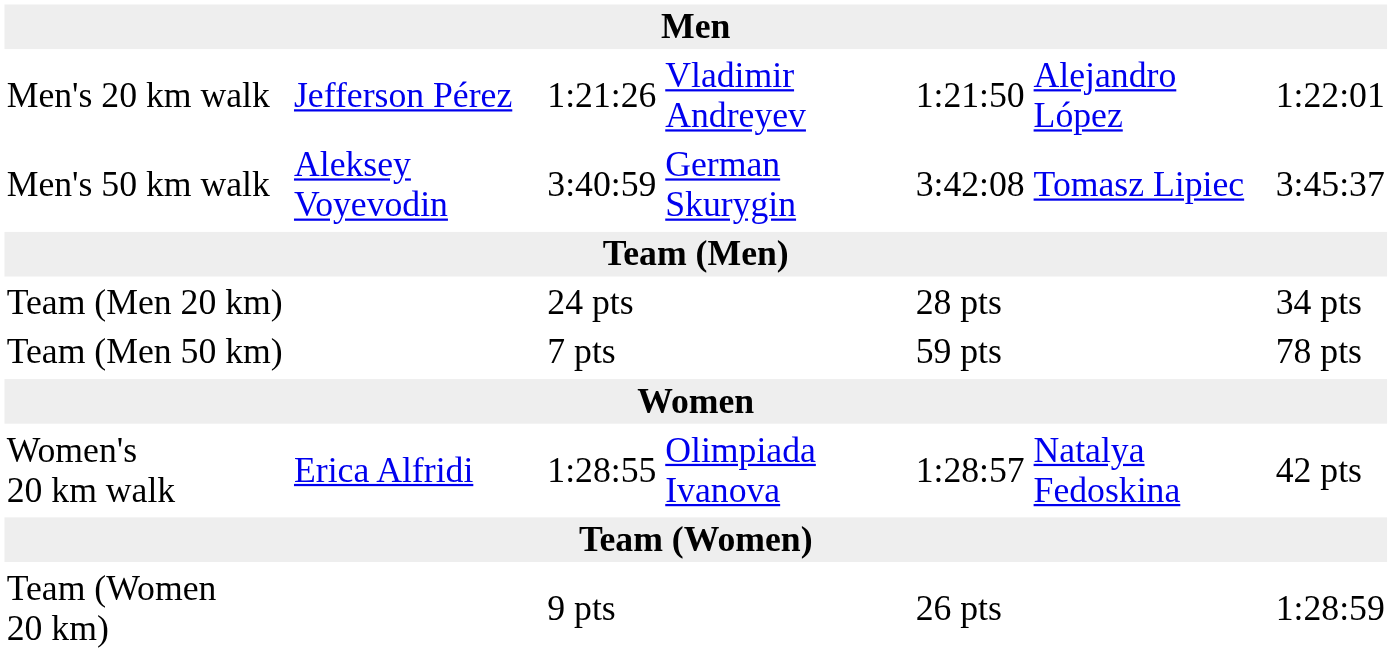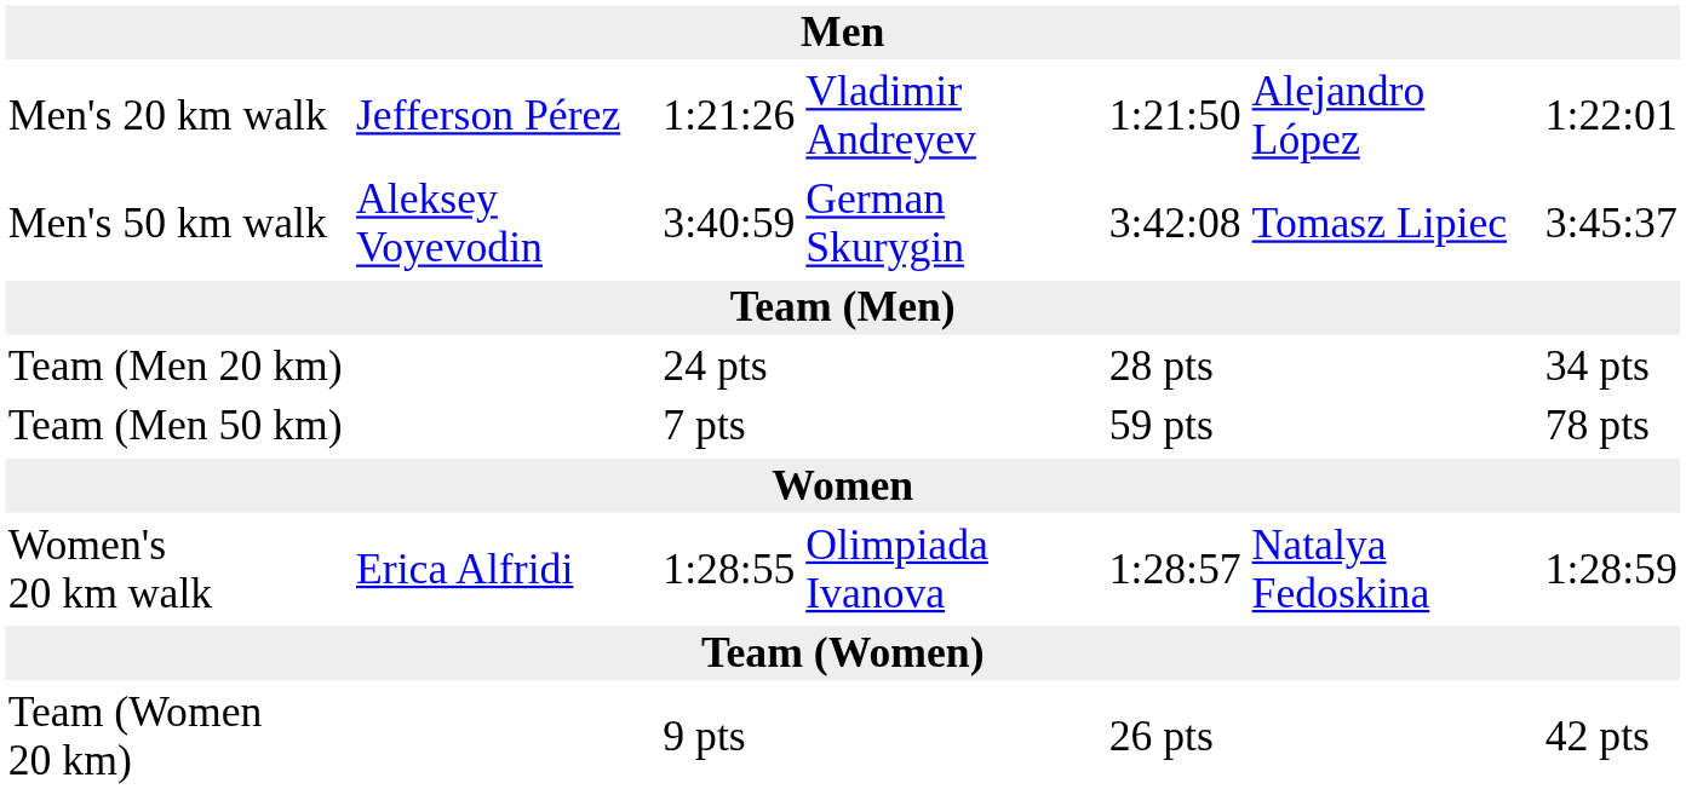Women's 20 km walk | column 7: 42 pts -> 1:28:59
Team (Women 20 km) | column 7: 1:28:59 -> 42 pts
